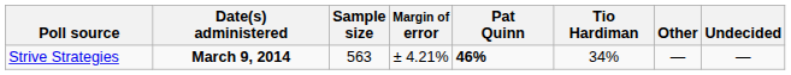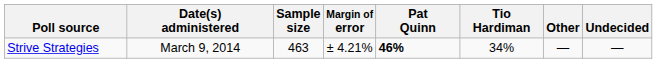Strive Strategies | Date(s) administered: bold -> normal
Strive Strategies | Sample size: 563 -> 463
